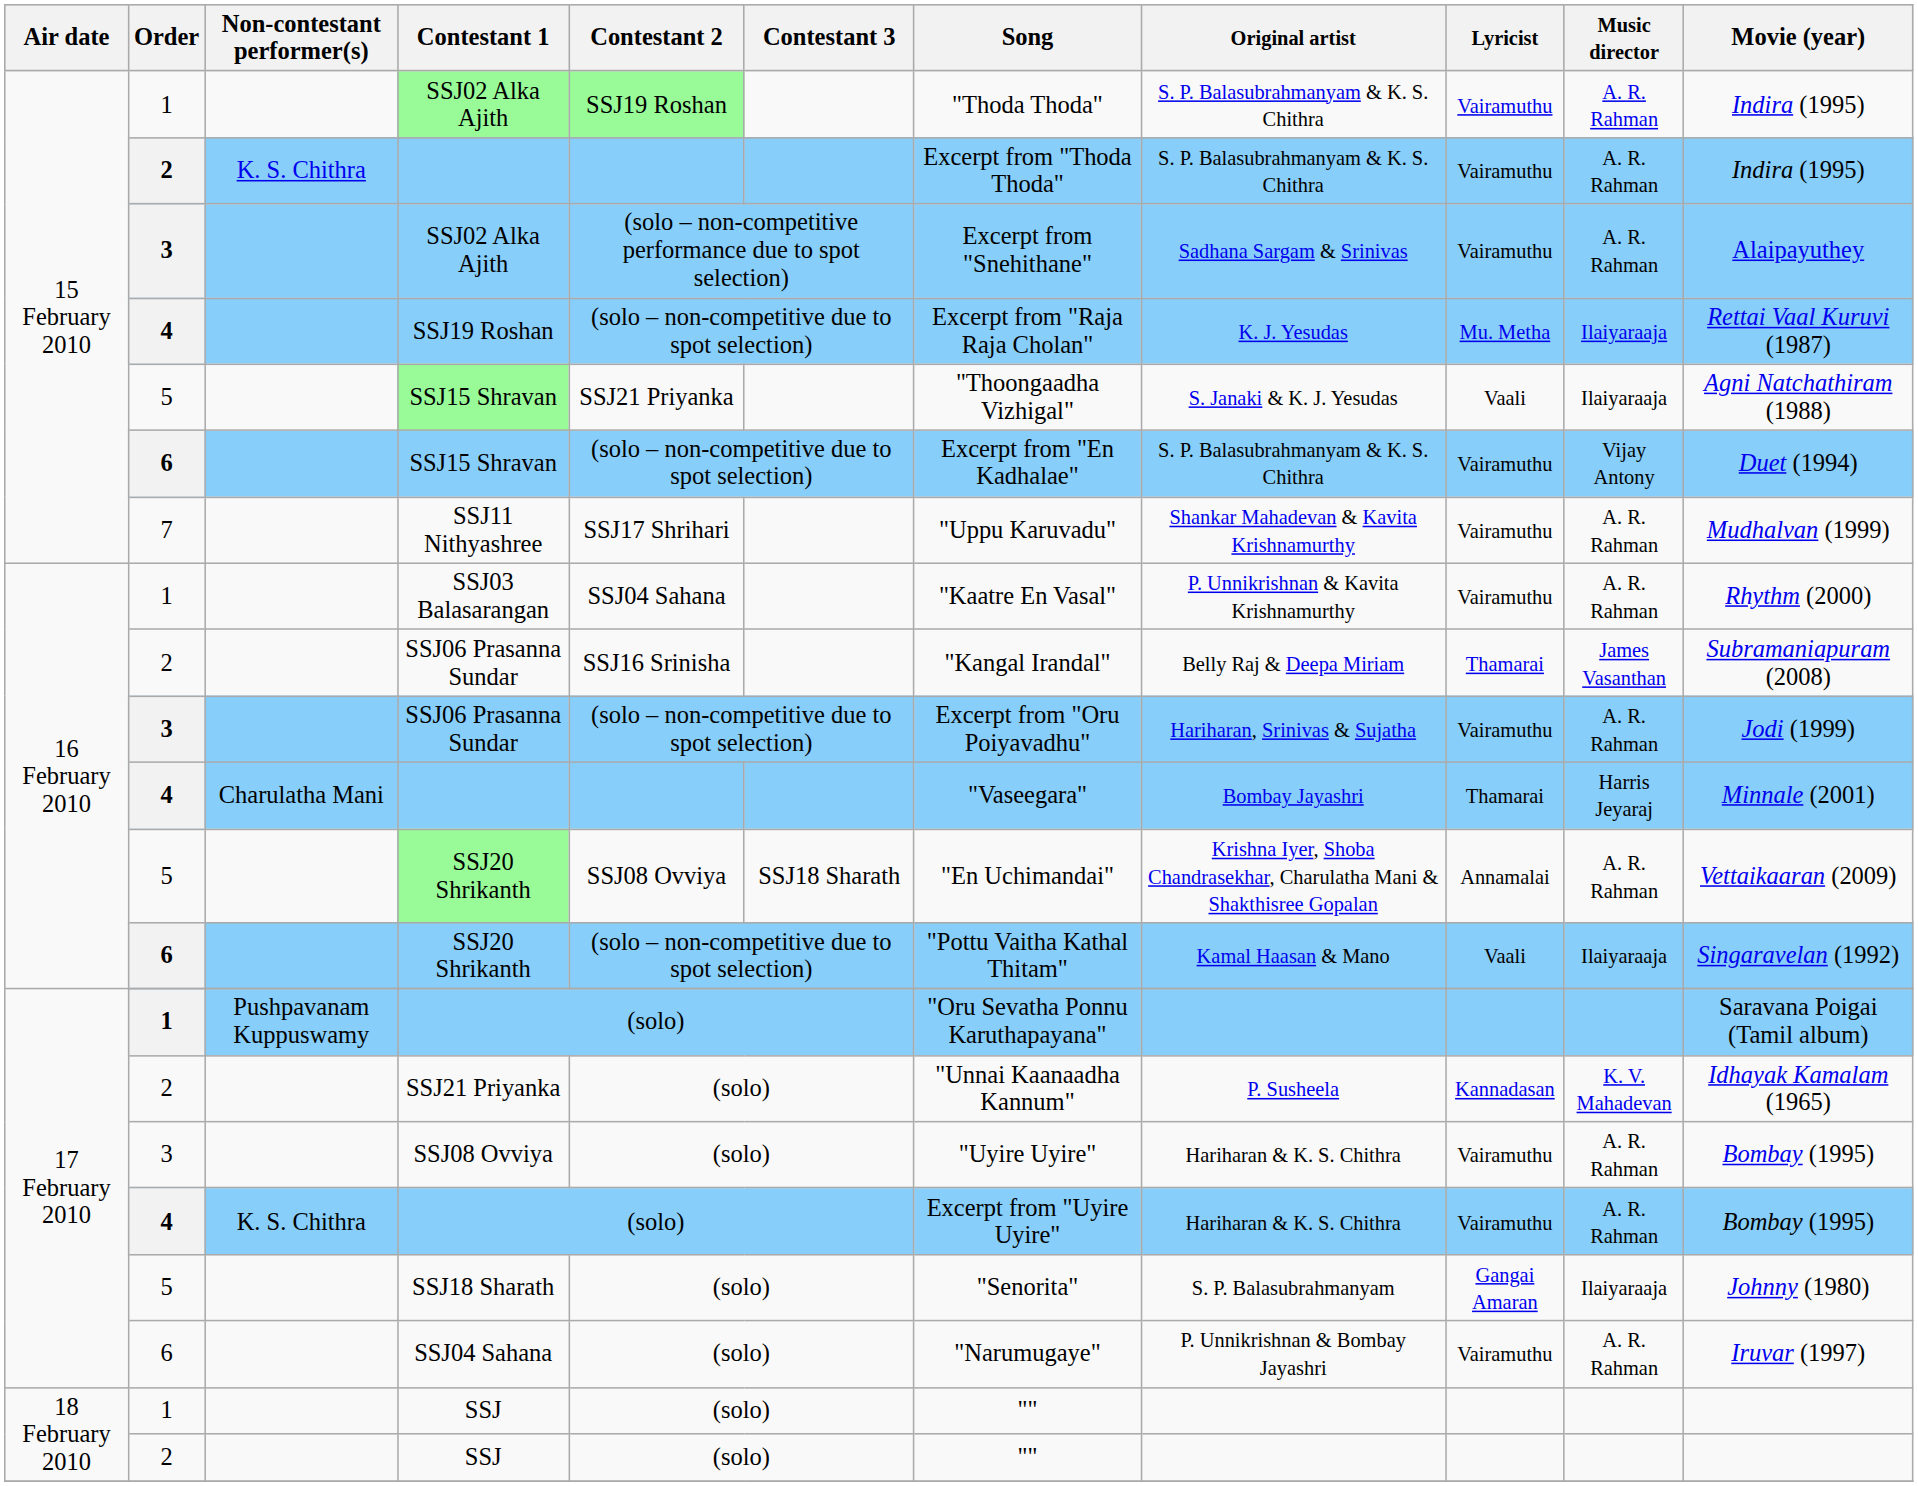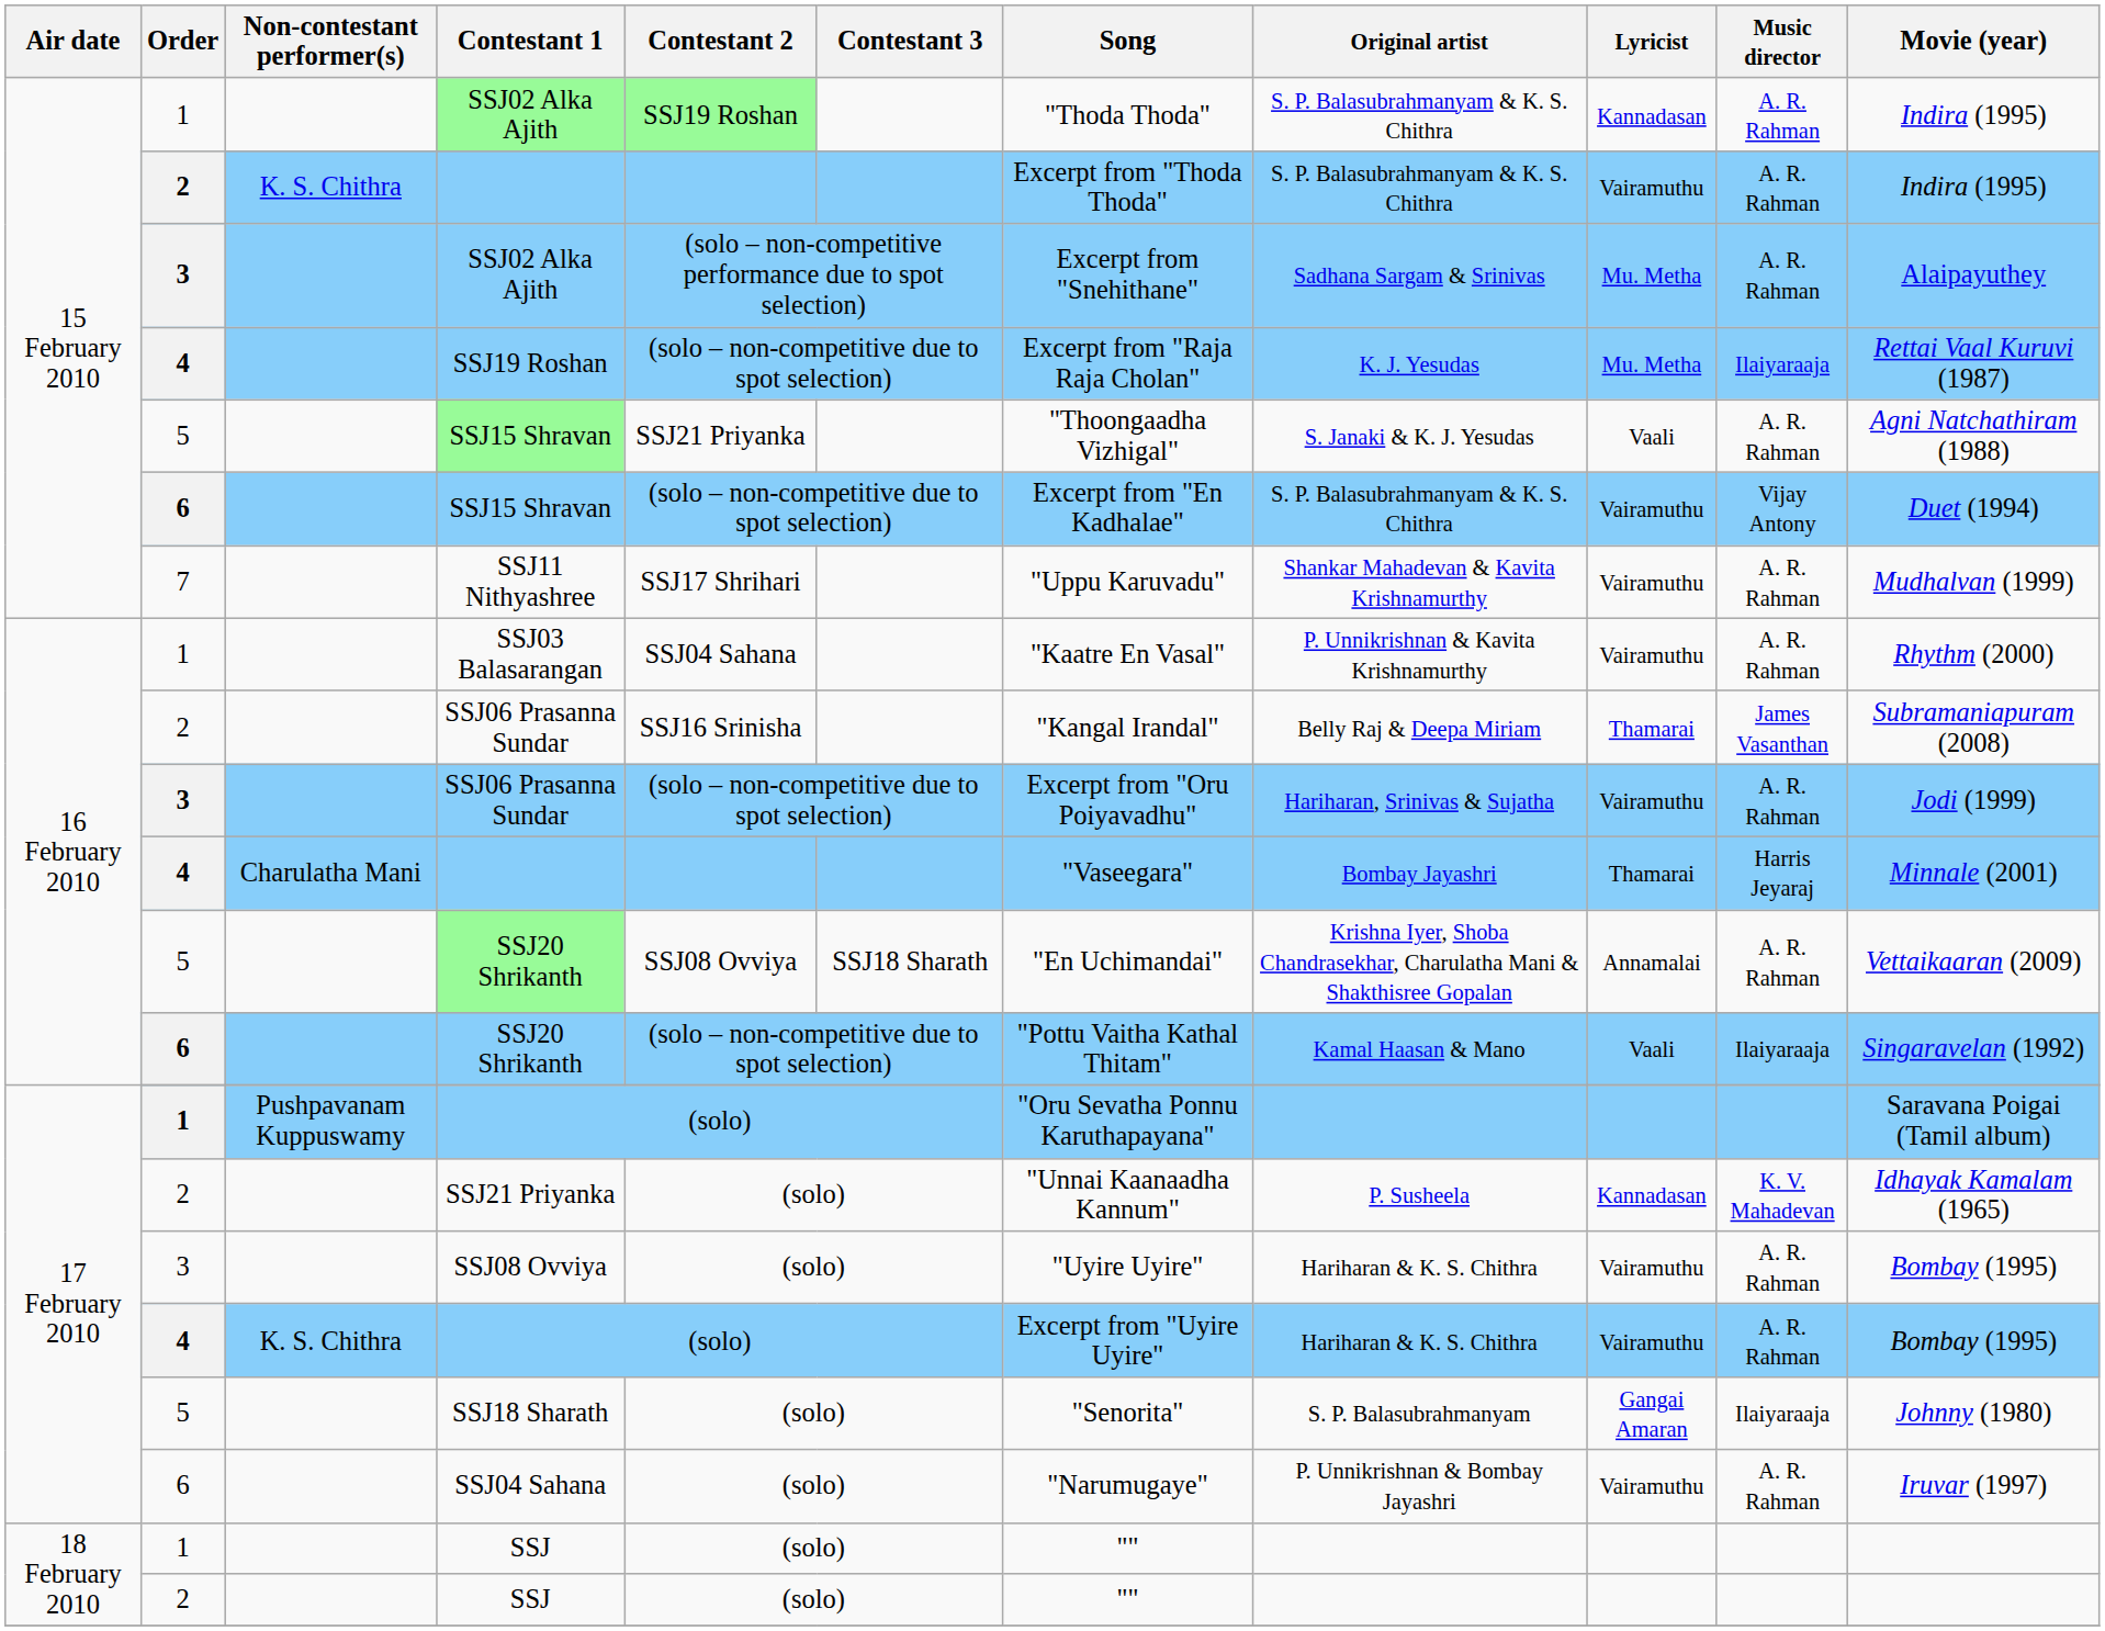1 / SSJ02 Alka Ajith | Lyricist: Vairamuthu -> Kannadasan
3 / SSJ02 Alka Ajith | Lyricist: Vairamuthu -> Mu. Metha
5 / SSJ15 Shravan | Music director: Ilaiyaraaja -> A. R. Rahman
